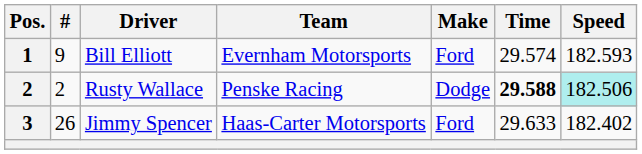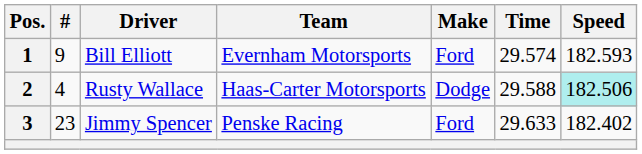Rusty Wallace | #: 2 -> 4
Rusty Wallace | Team: Penske Racing -> Haas-Carter Motorsports
Rusty Wallace | Time: bold -> normal
Jimmy Spencer | #: 26 -> 23
Jimmy Spencer | Team: Haas-Carter Motorsports -> Penske Racing
